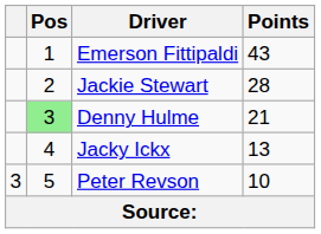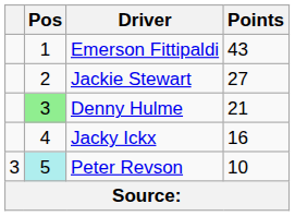Jackie Stewart | Points: 28 -> 27
Jacky Ickx | Points: 13 -> 16
Peter Revson | Pos: no background -> paleturquoise background
